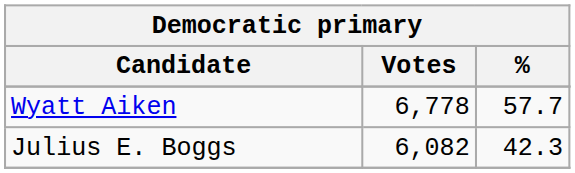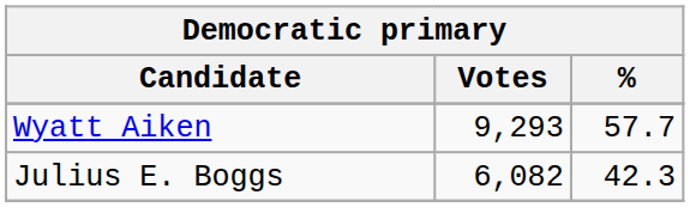Wyatt Aiken | Votes: 6,778 -> 9,293
